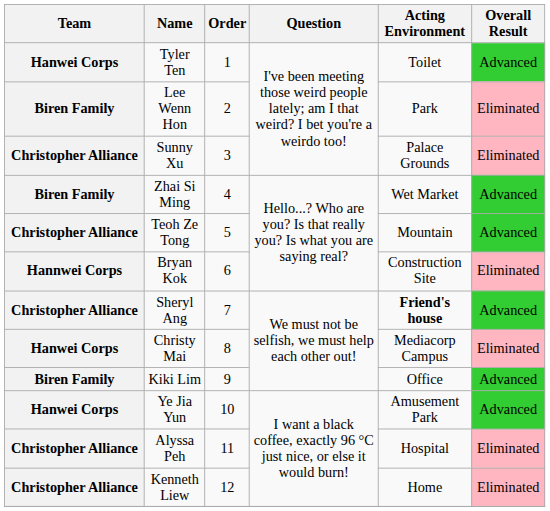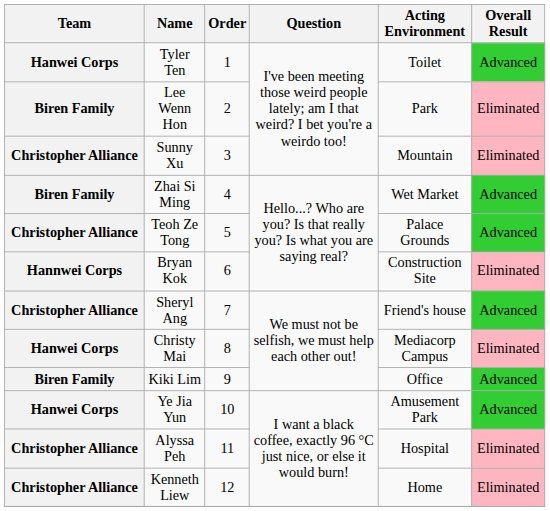Sunny Xu | Acting Environment: Palace Grounds -> Mountain
Teoh Ze Tong | Acting Environment: Mountain -> Palace Grounds
Sheryl Ang | Acting Environment: bold -> normal
